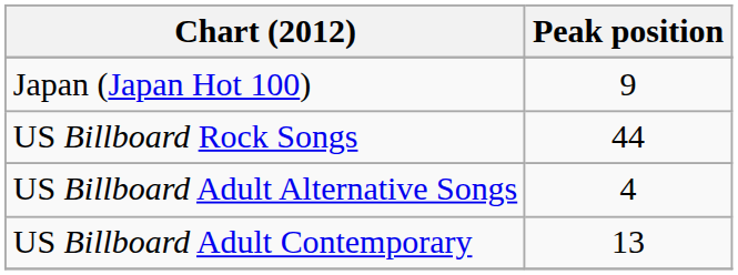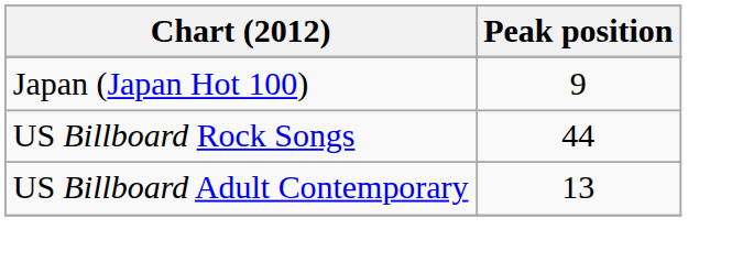- row: US Billboard Adult Alternative Songs | 4
